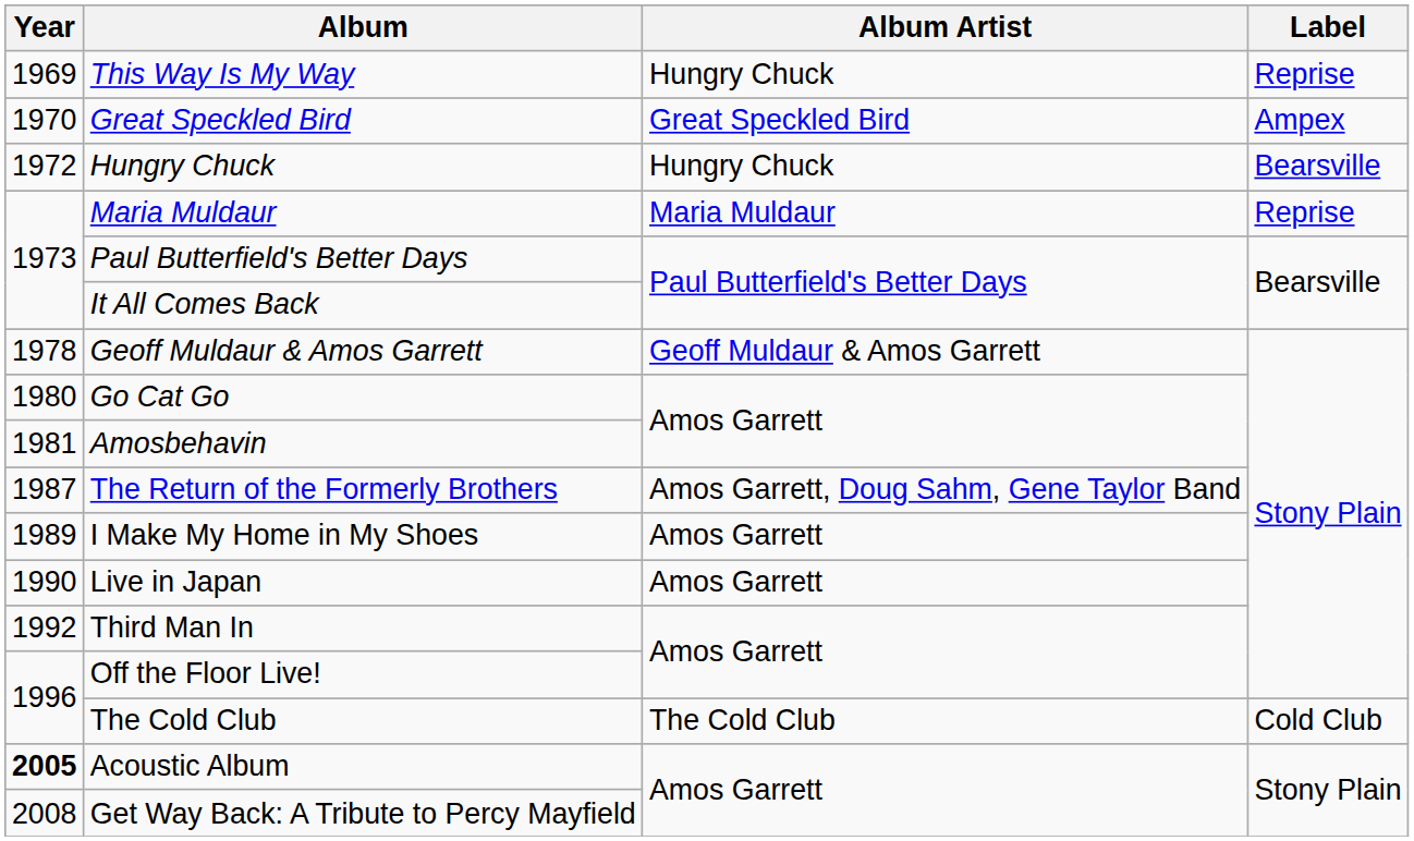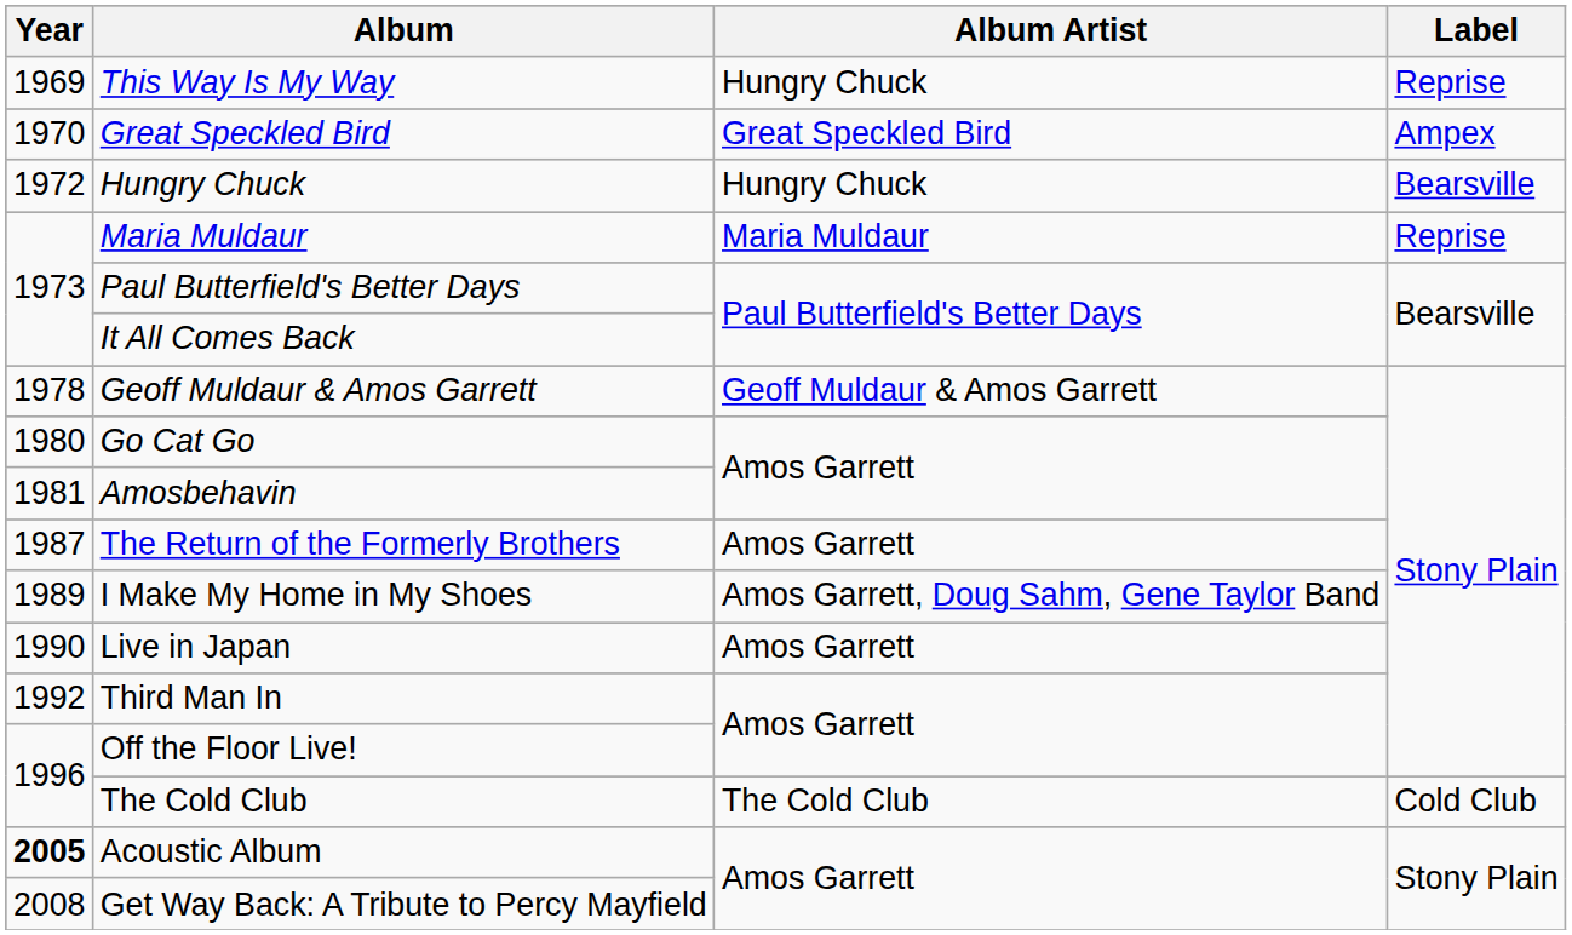The Return of the Formerly Brothers | Album Artist: Amos Garrett, Doug Sahm, Gene Taylor Band -> Amos Garrett
I Make My Home in My Shoes | Album Artist: Amos Garrett -> Amos Garrett, Doug Sahm, Gene Taylor Band
